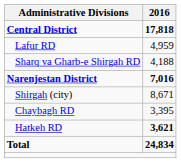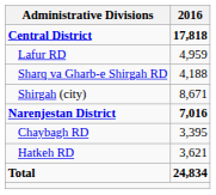rows swapped: Shirgah (city) <-> Narenjestan District
Hatkeh RD | 2016: bold -> normal
